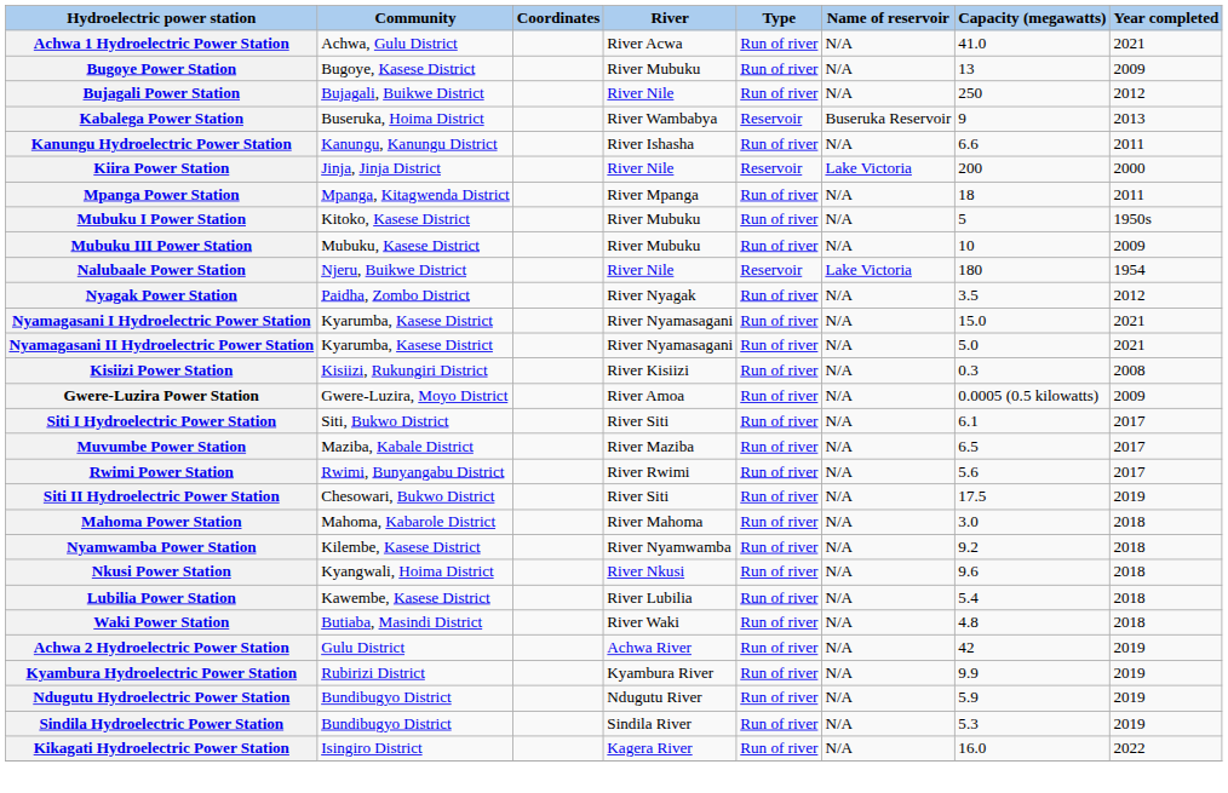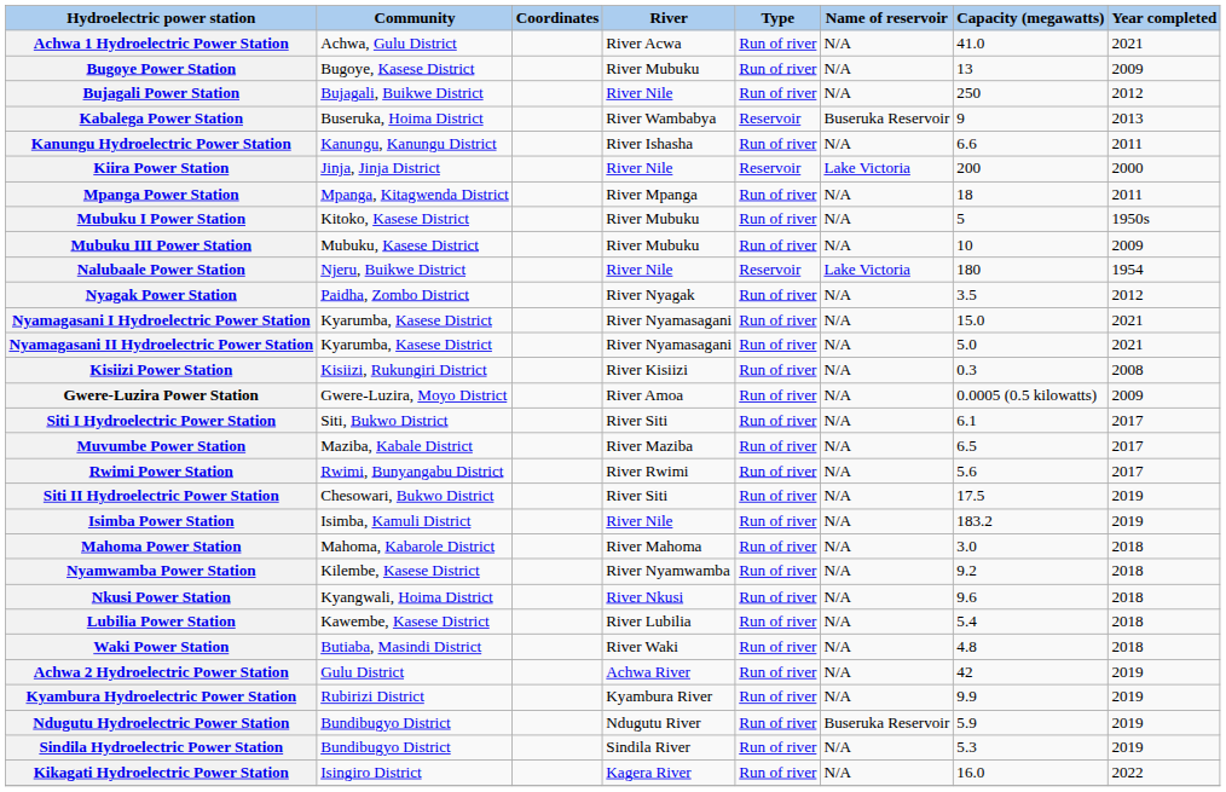+ row: Isimba Power Station | Isimba, Kamuli District | River Nile | Run of river | N/A | 183.2 | 2019
Ndugutu Hydroelectric Power Station | Name of reservoir: N/A -> Buseruka Reservoir
